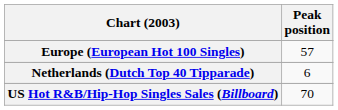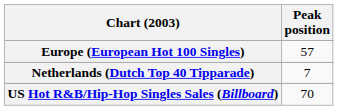Netherlands (Dutch Top 40 Tipparade) | Peak position: 6 -> 7
